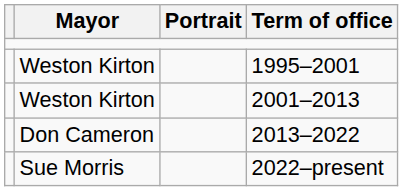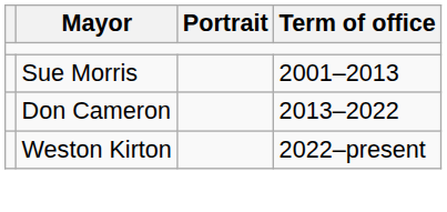- row: Weston Kirton | 1995–2001
2001–2013 | Mayor: Weston Kirton -> Sue Morris
2022–present | Mayor: Sue Morris -> Weston Kirton
